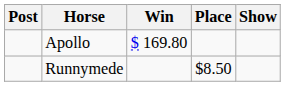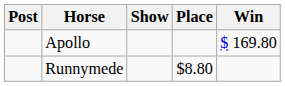columns swapped: Win <-> Show
Runnymede | Place: $8.50 -> $8.80
